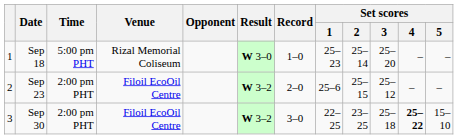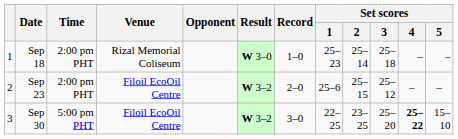Sep 18 | Time: 5:00 pm PHT -> 2:00 pm PHT
Sep 18 | Set scores / 3: 25–20 -> 25–18
Sep 30 | Time: 2:00 pm PHT -> 5:00 pm PHT
Sep 30 | Set scores / 3: 25–18 -> 25–20
